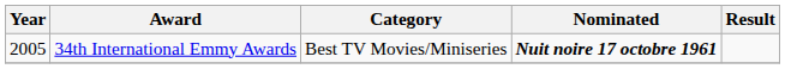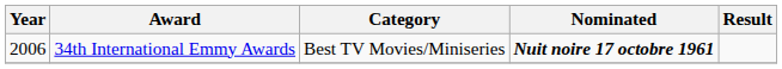34th International Emmy Awards | Year: 2005 -> 2006
